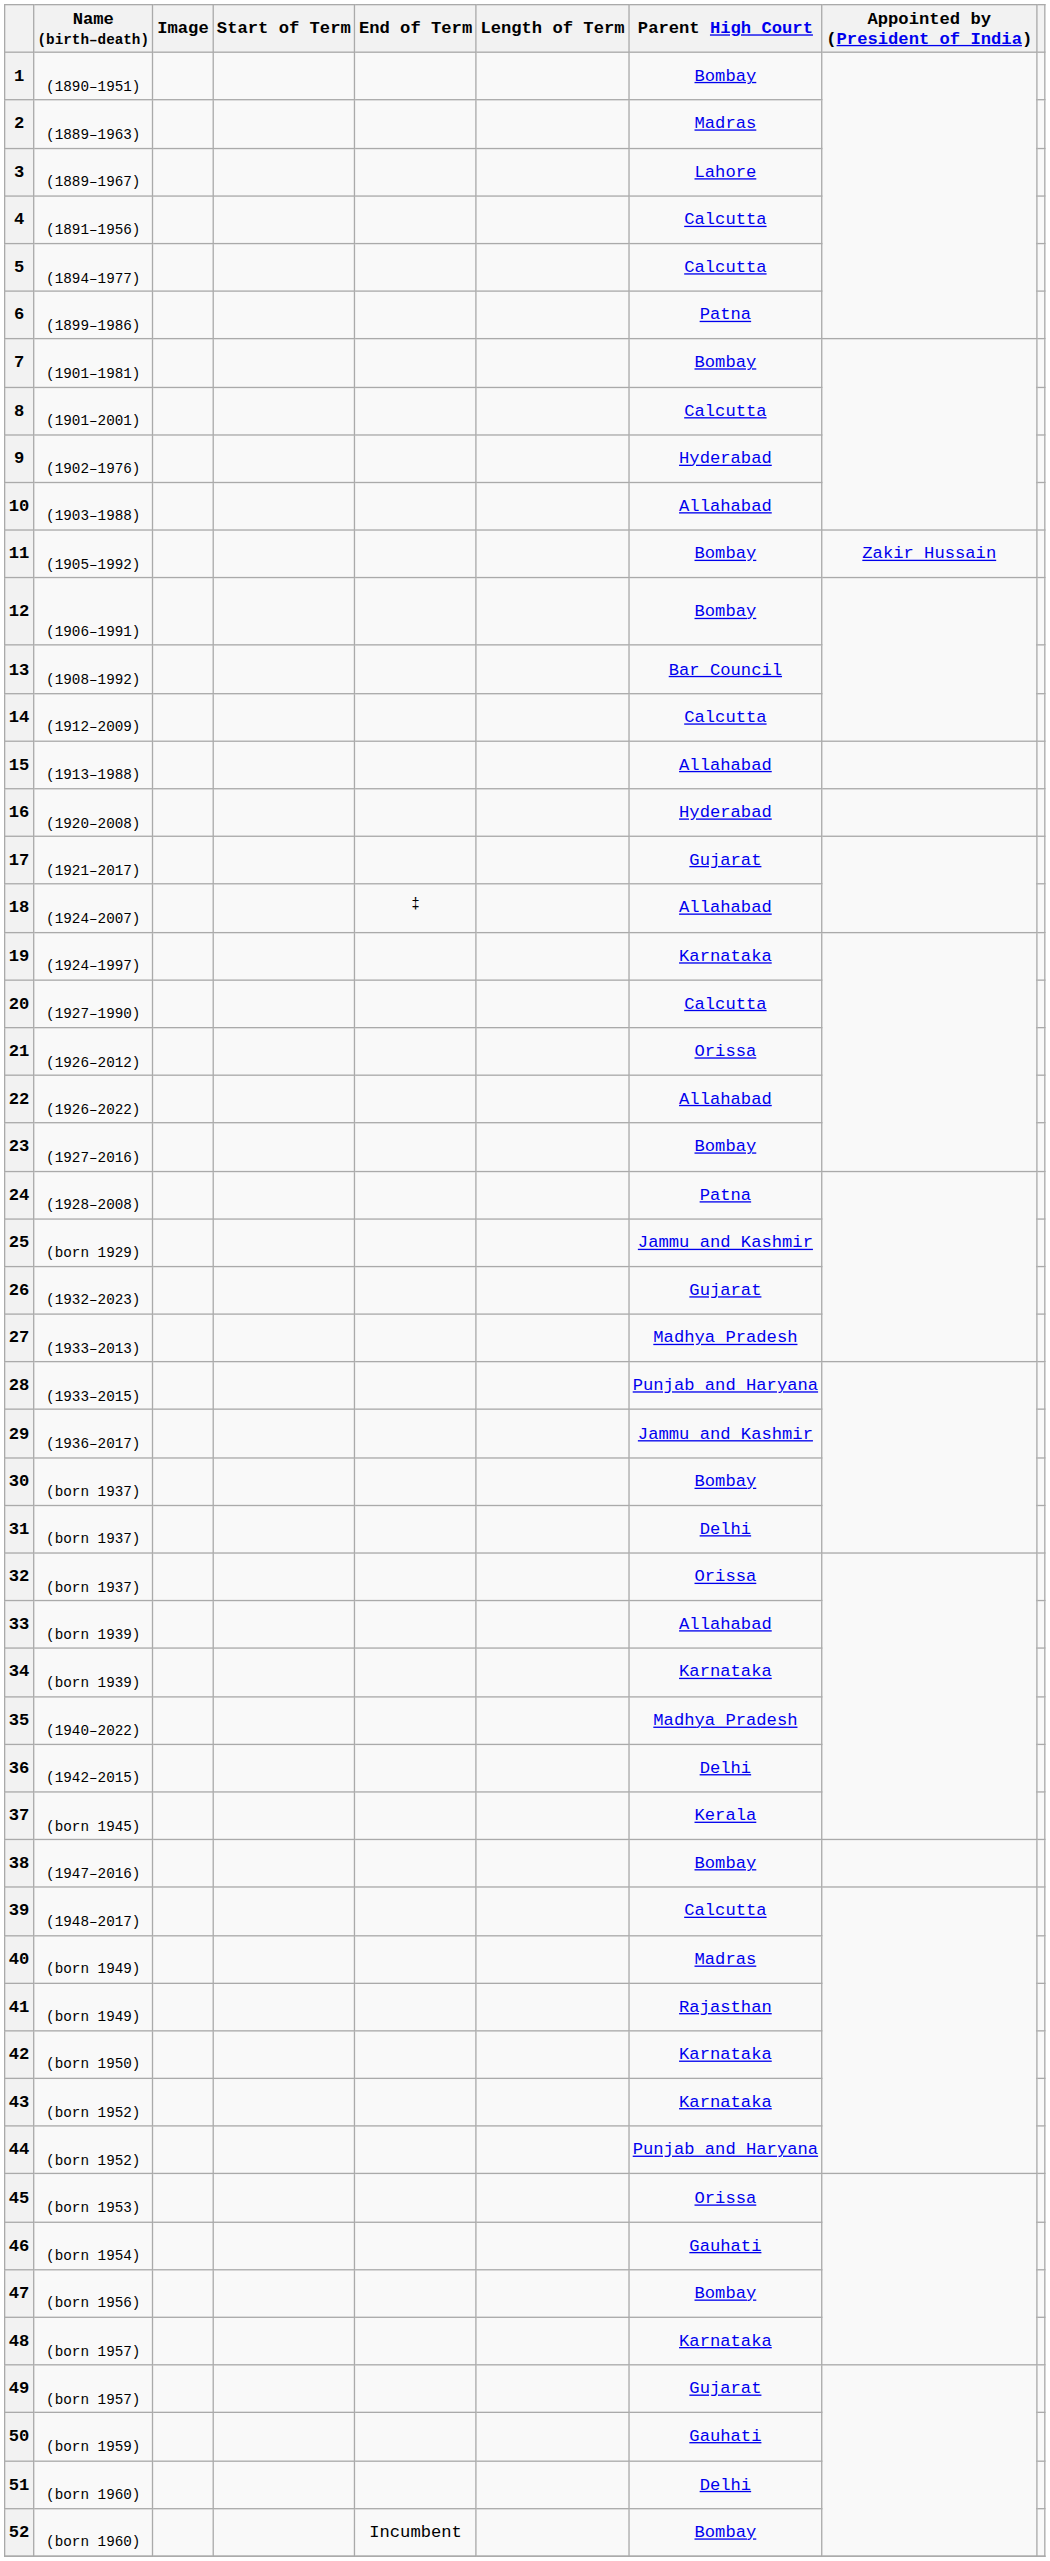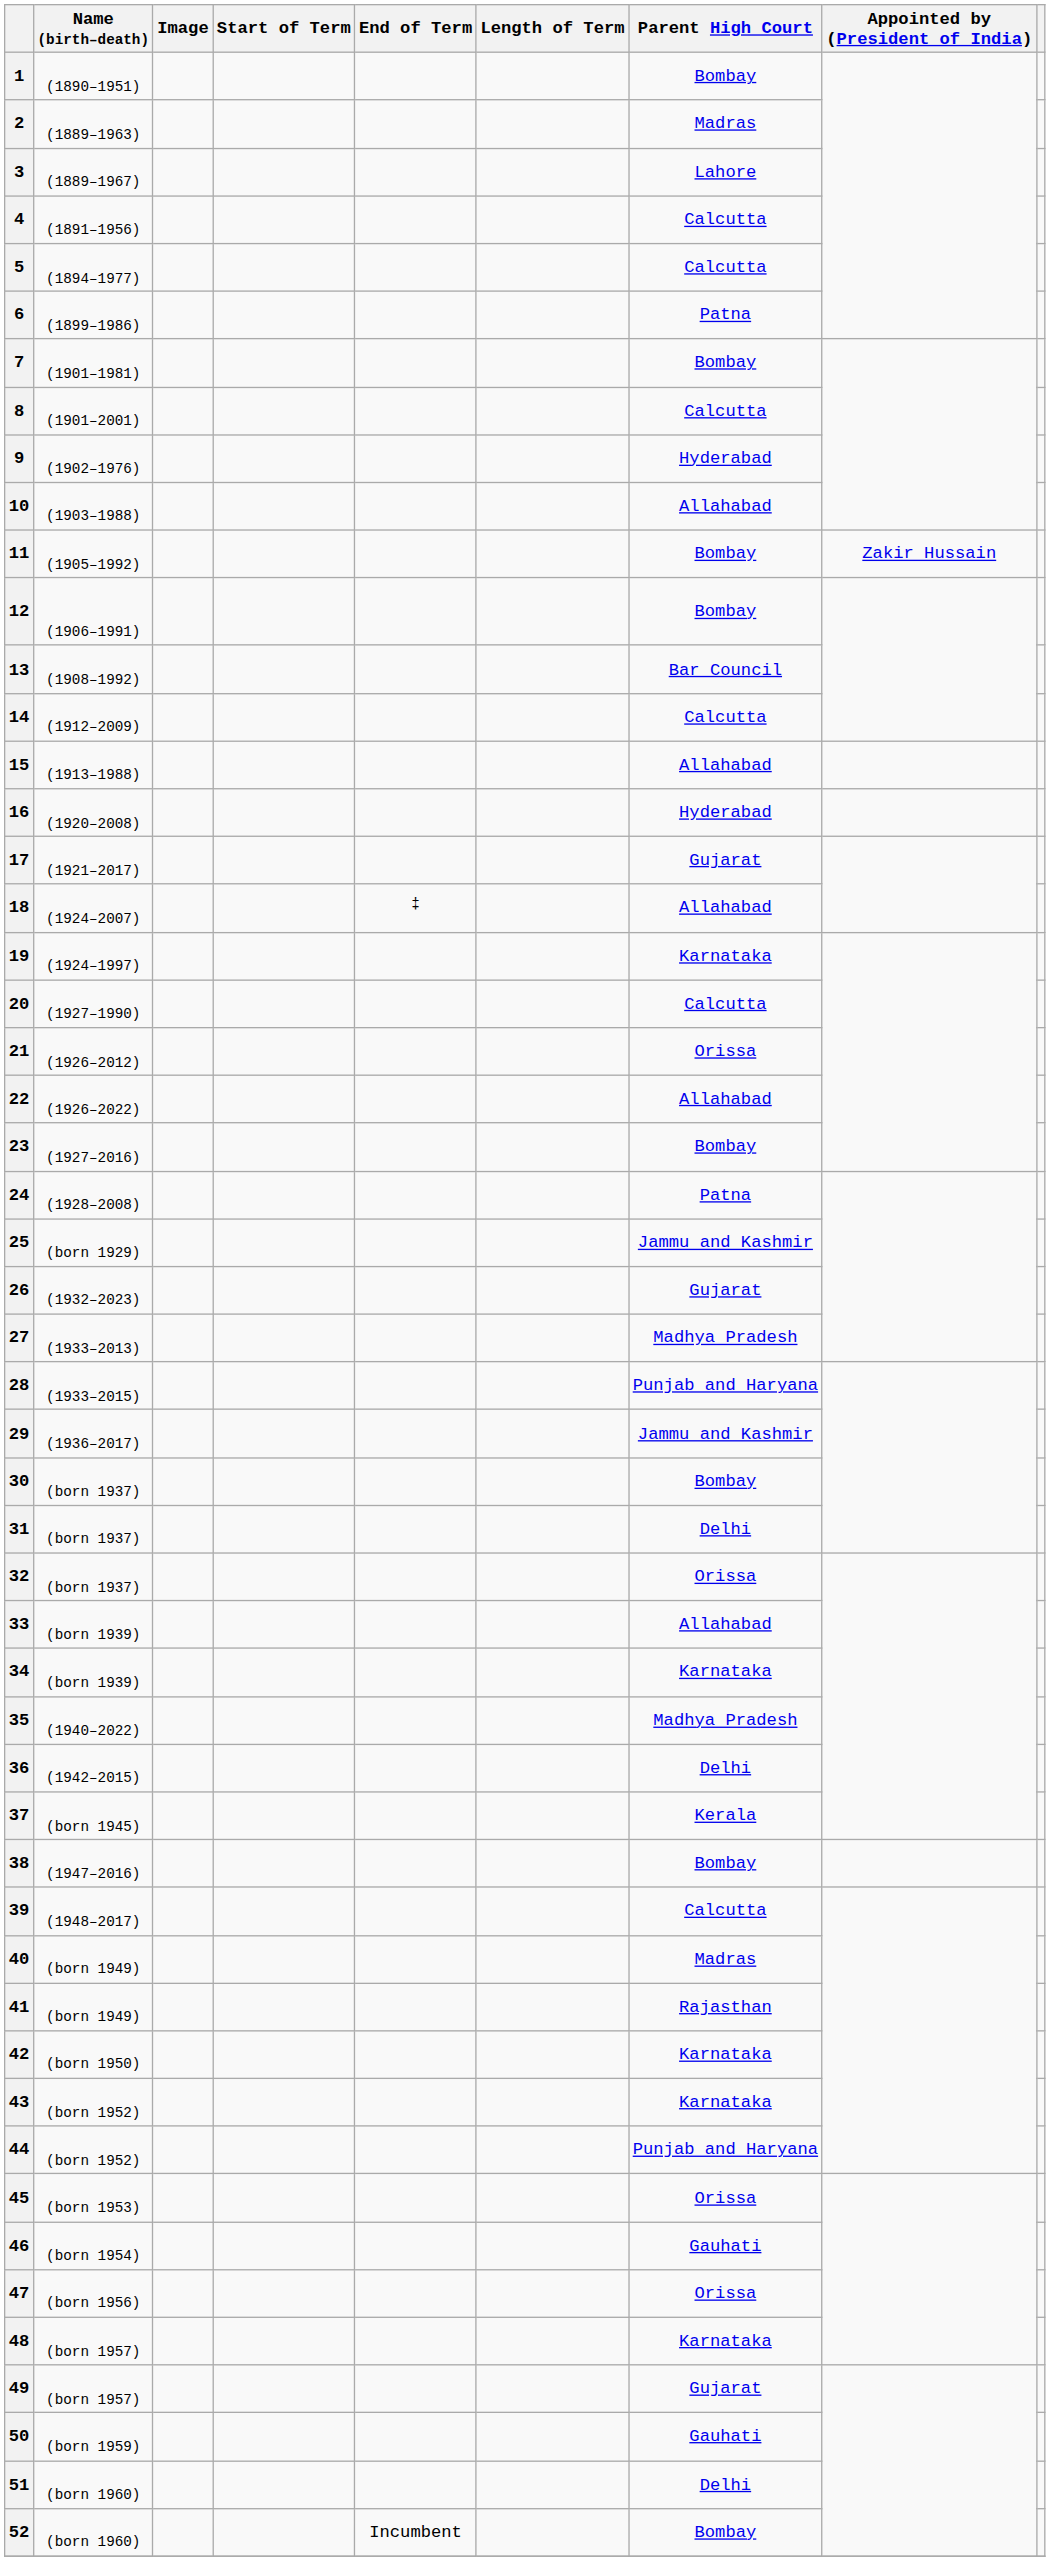47 | Parent High Court: Bombay -> Orissa
